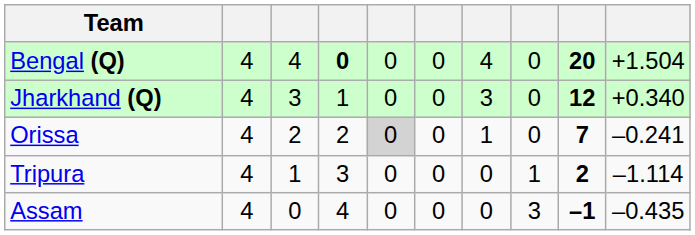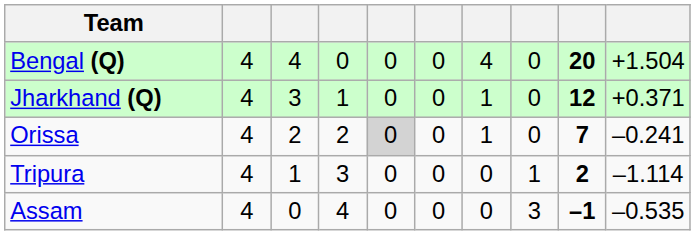Bengal (Q) | column 4: bold -> normal
Jharkhand (Q) | column 7: 3 -> 1
Jharkhand (Q) | column 10: +0.340 -> +0.371
Assam | column 10: –0.435 -> –0.535
